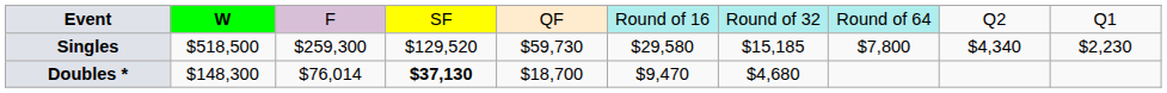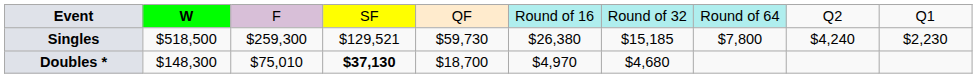Singles | column 4: $129,520 -> $129,521
Singles | column 6: $29,580 -> $26,380
Singles | column 9: $4,340 -> $4,240
Doubles * | column 3: $76,014 -> $75,010
Doubles * | column 6: $9,470 -> $4,970
